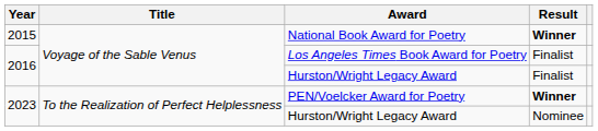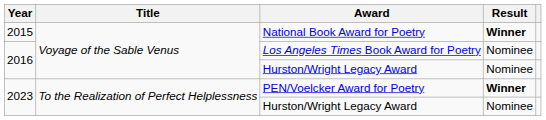Los Angeles Times Book Award for Poetry | Result: Finalist -> Nominee
2016 / Hurston/Wright Legacy Award | Result: Finalist -> Nominee
